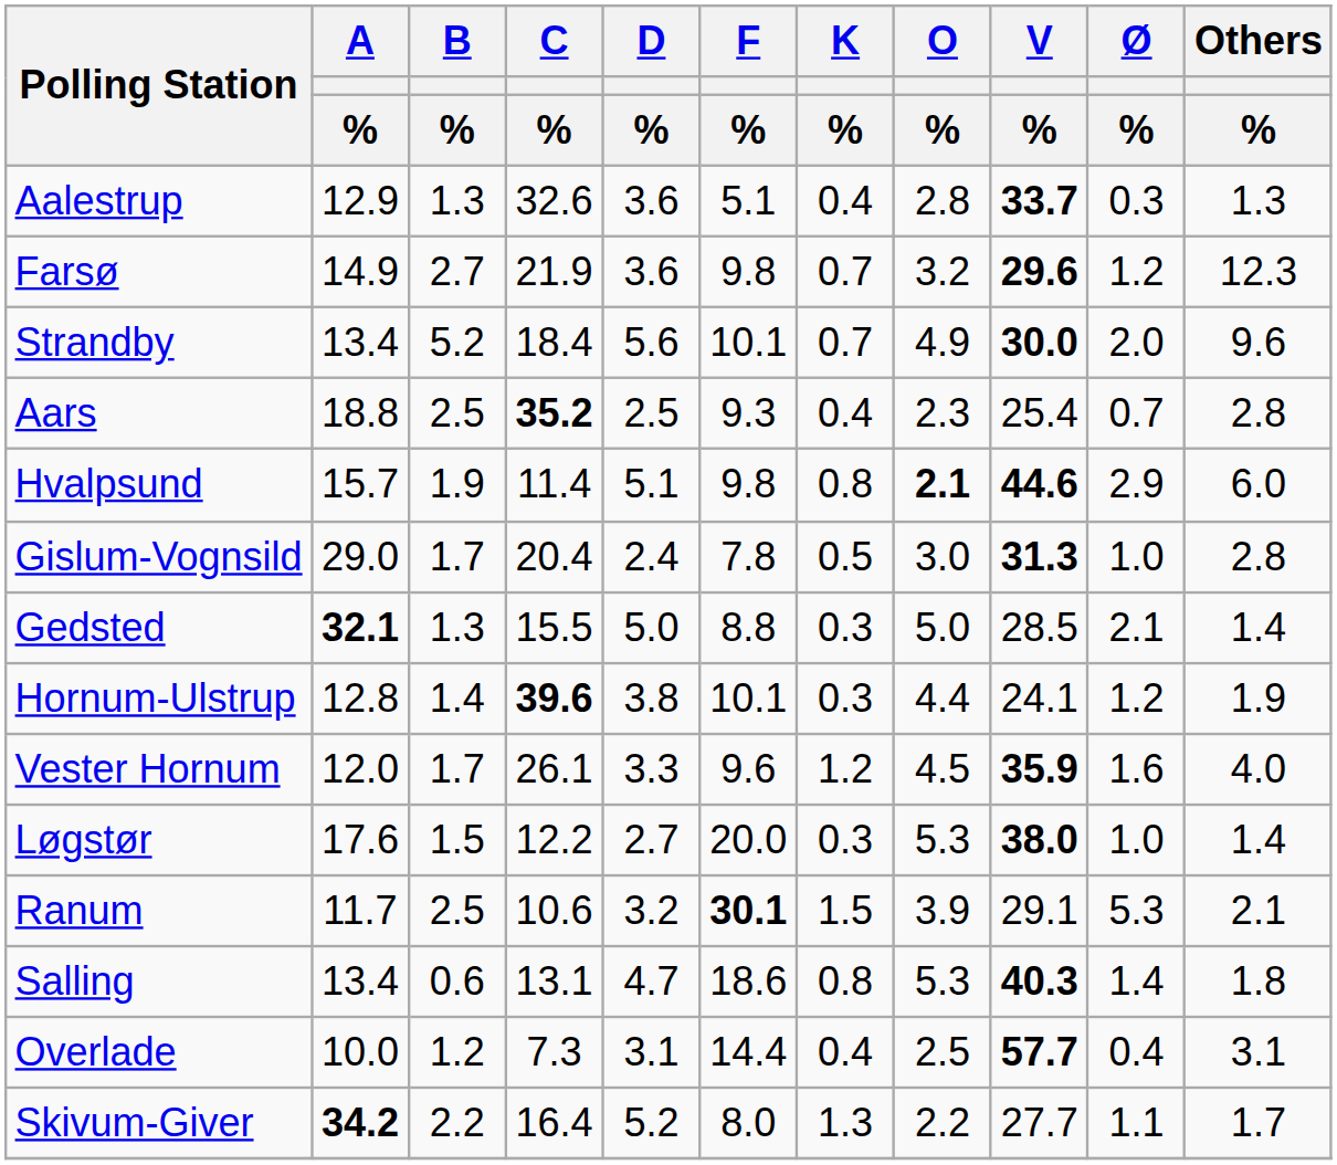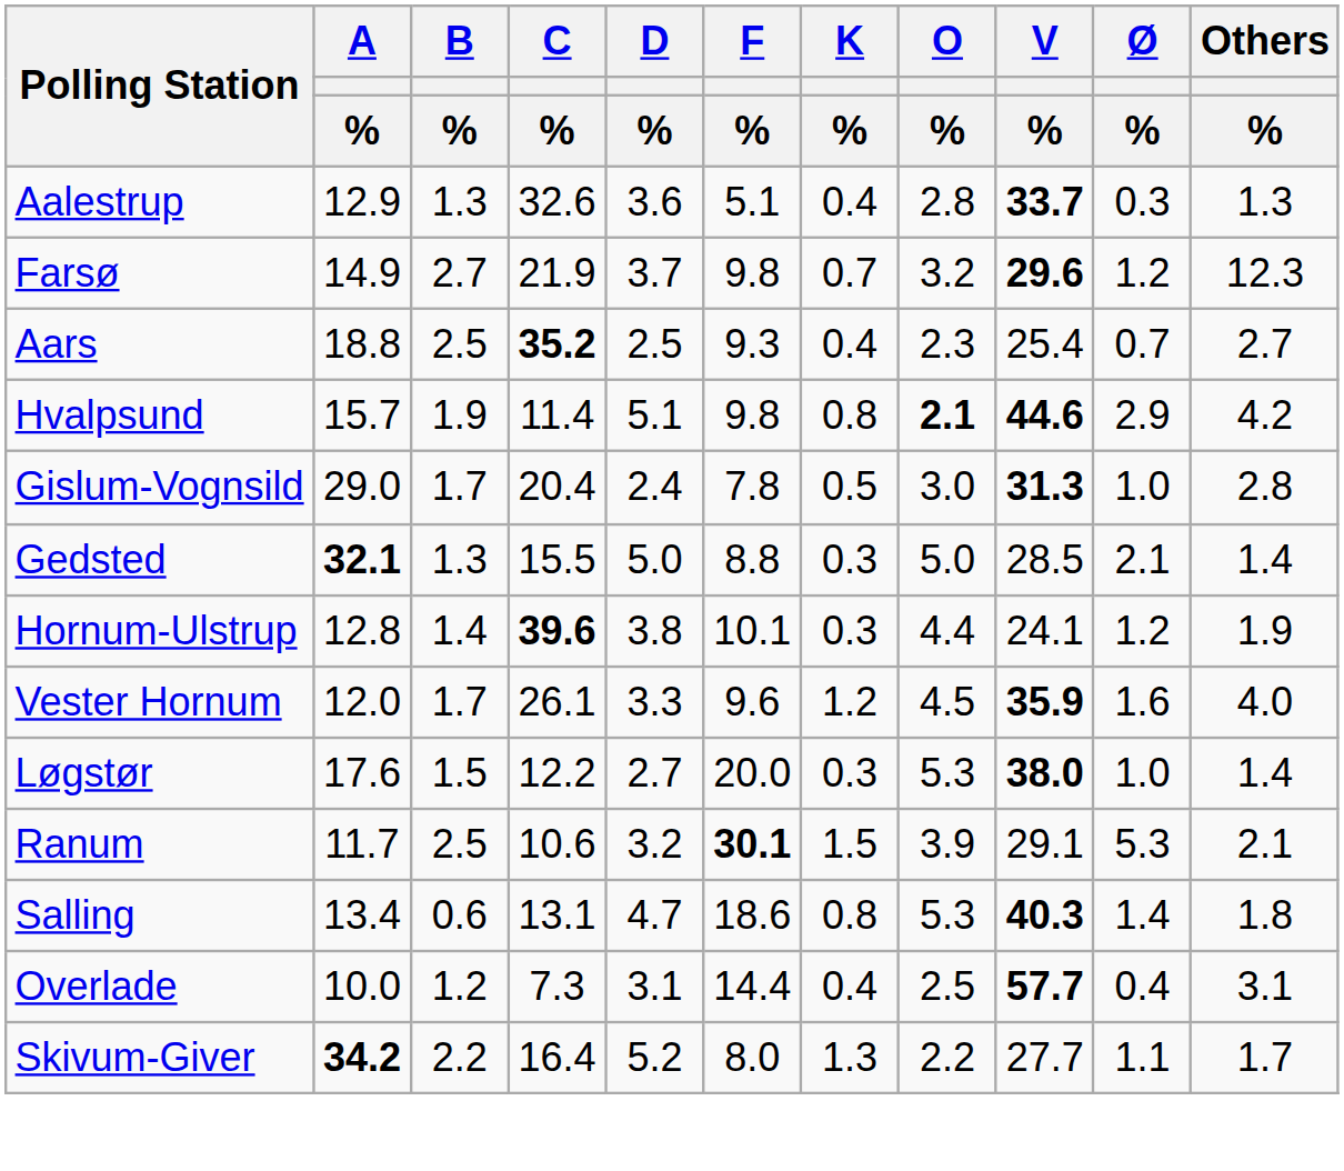Farsø | D / %: 3.6 -> 3.7
- row: Strandby | 13.4 | 5.2 | 18.4 | 5.6 | 10.1 | 0.7 | 4.9 | 30.0 | 2.0 | 9.6
Aars | Others / %: 2.8 -> 2.7
Hvalpsund | Others / %: 6.0 -> 4.2
